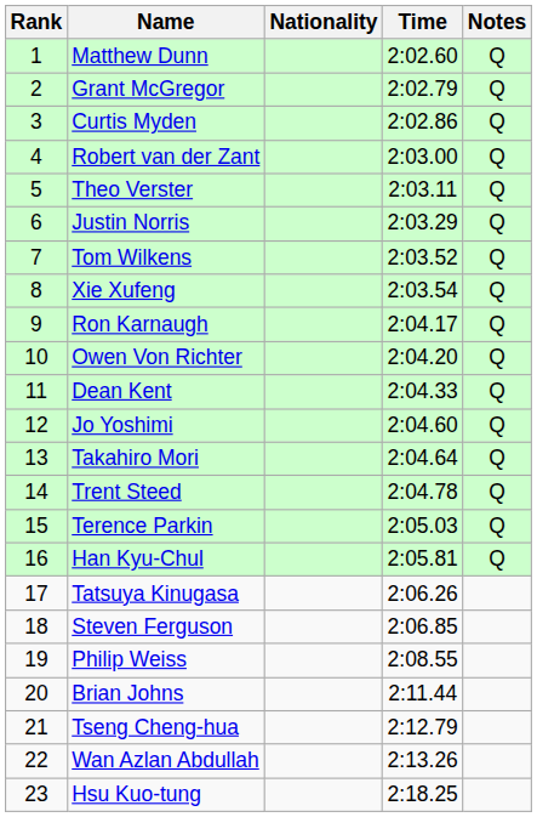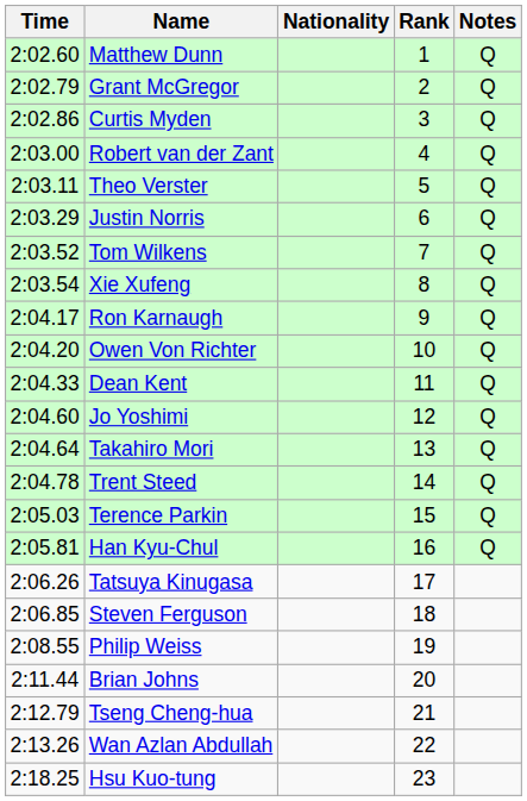columns swapped: Rank <-> Time
